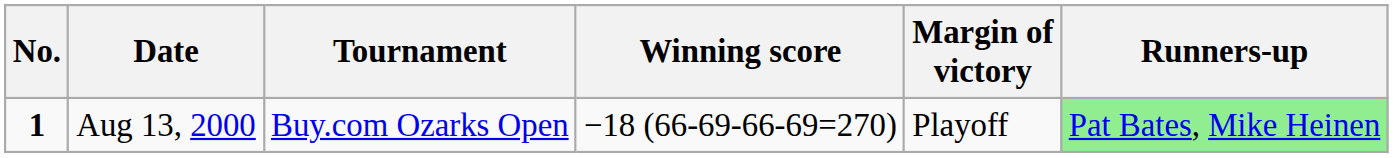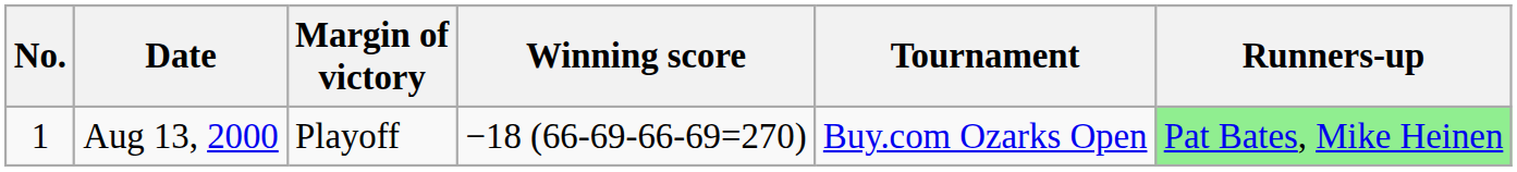columns swapped: Tournament <-> Margin of victory
Aug 13, 2000 | No.: bold -> normal
